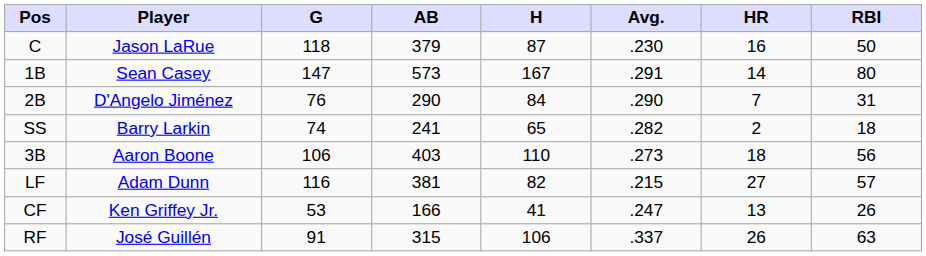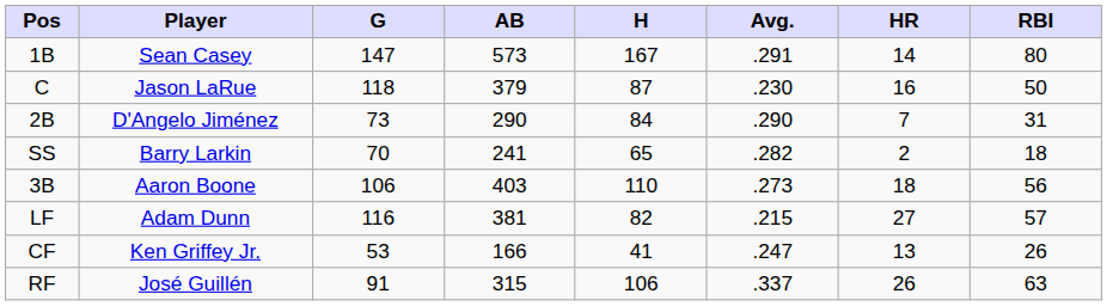rows swapped: C <-> 1B
2B | G: 76 -> 73
SS | G: 74 -> 70
